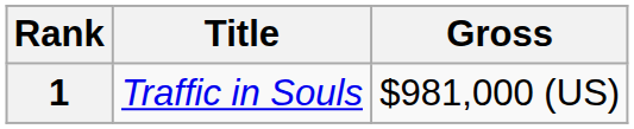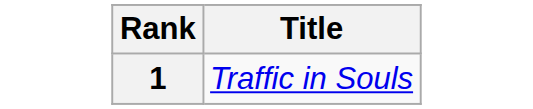- column: Gross | $981,000 (US)
